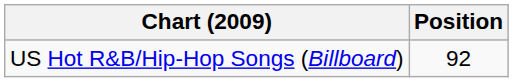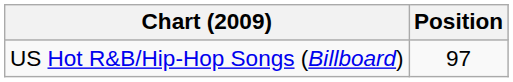US Hot R&B/Hip-Hop Songs (Billboard) | Position: 92 -> 97
